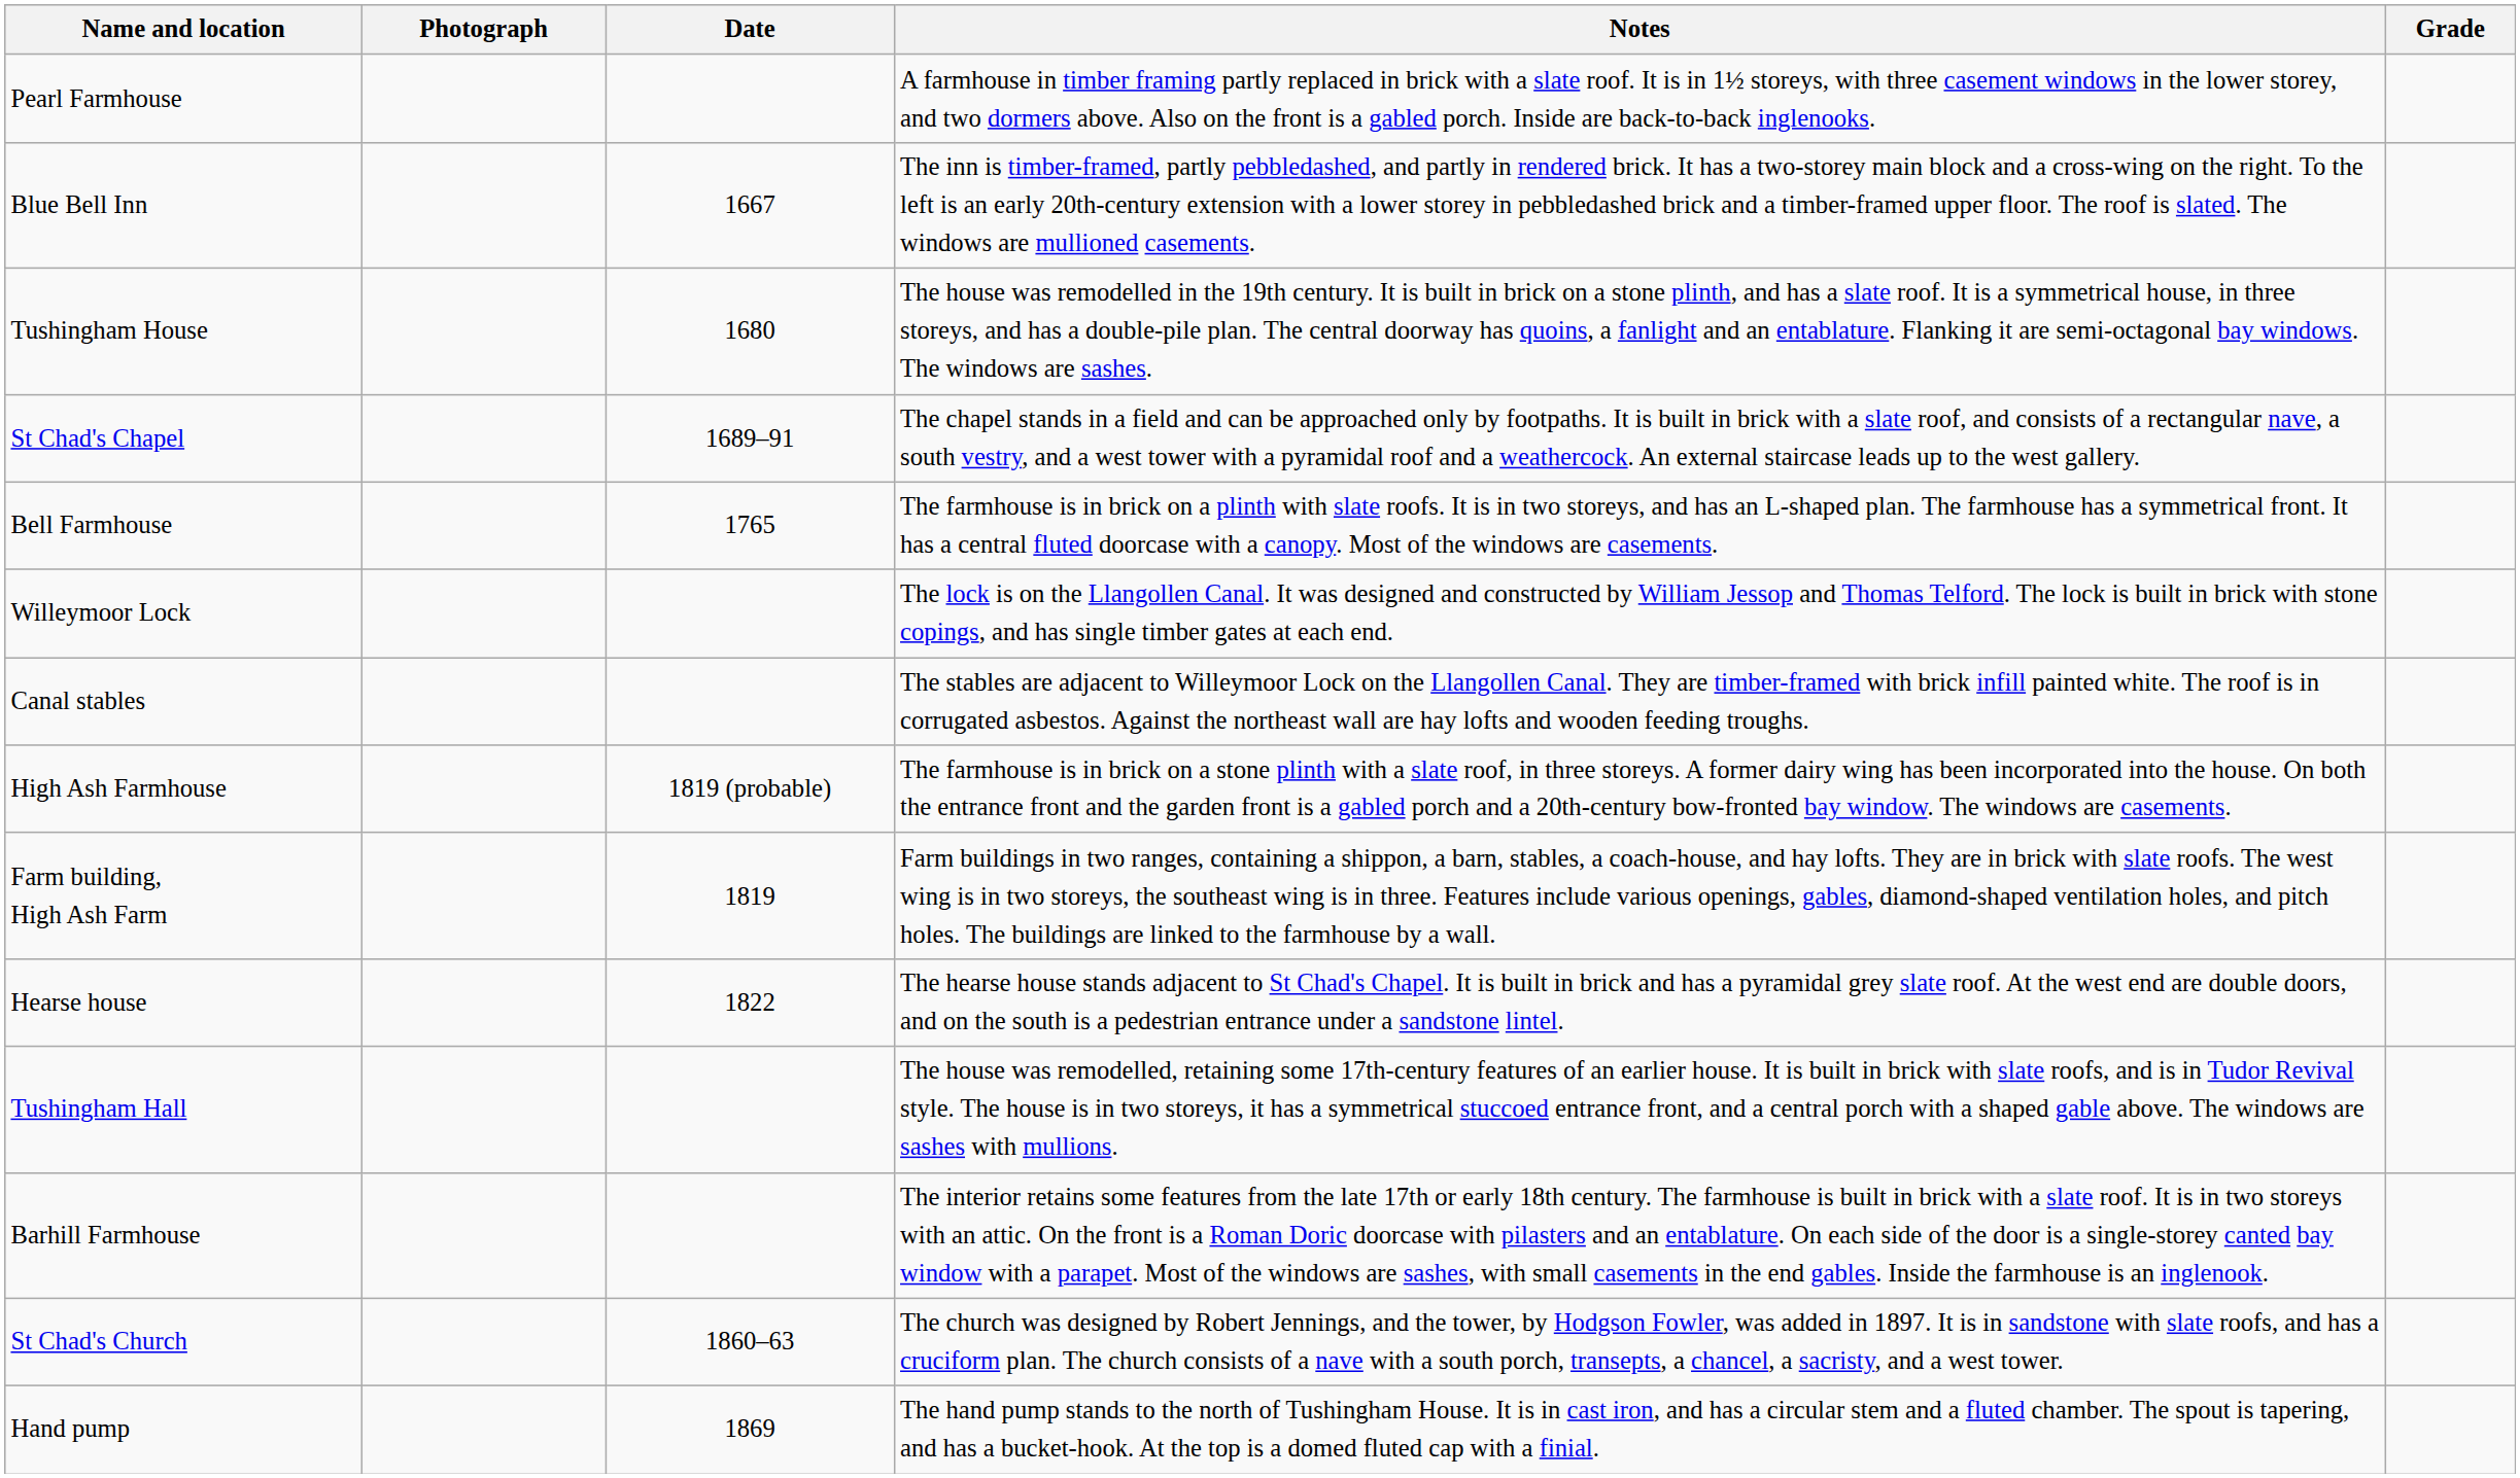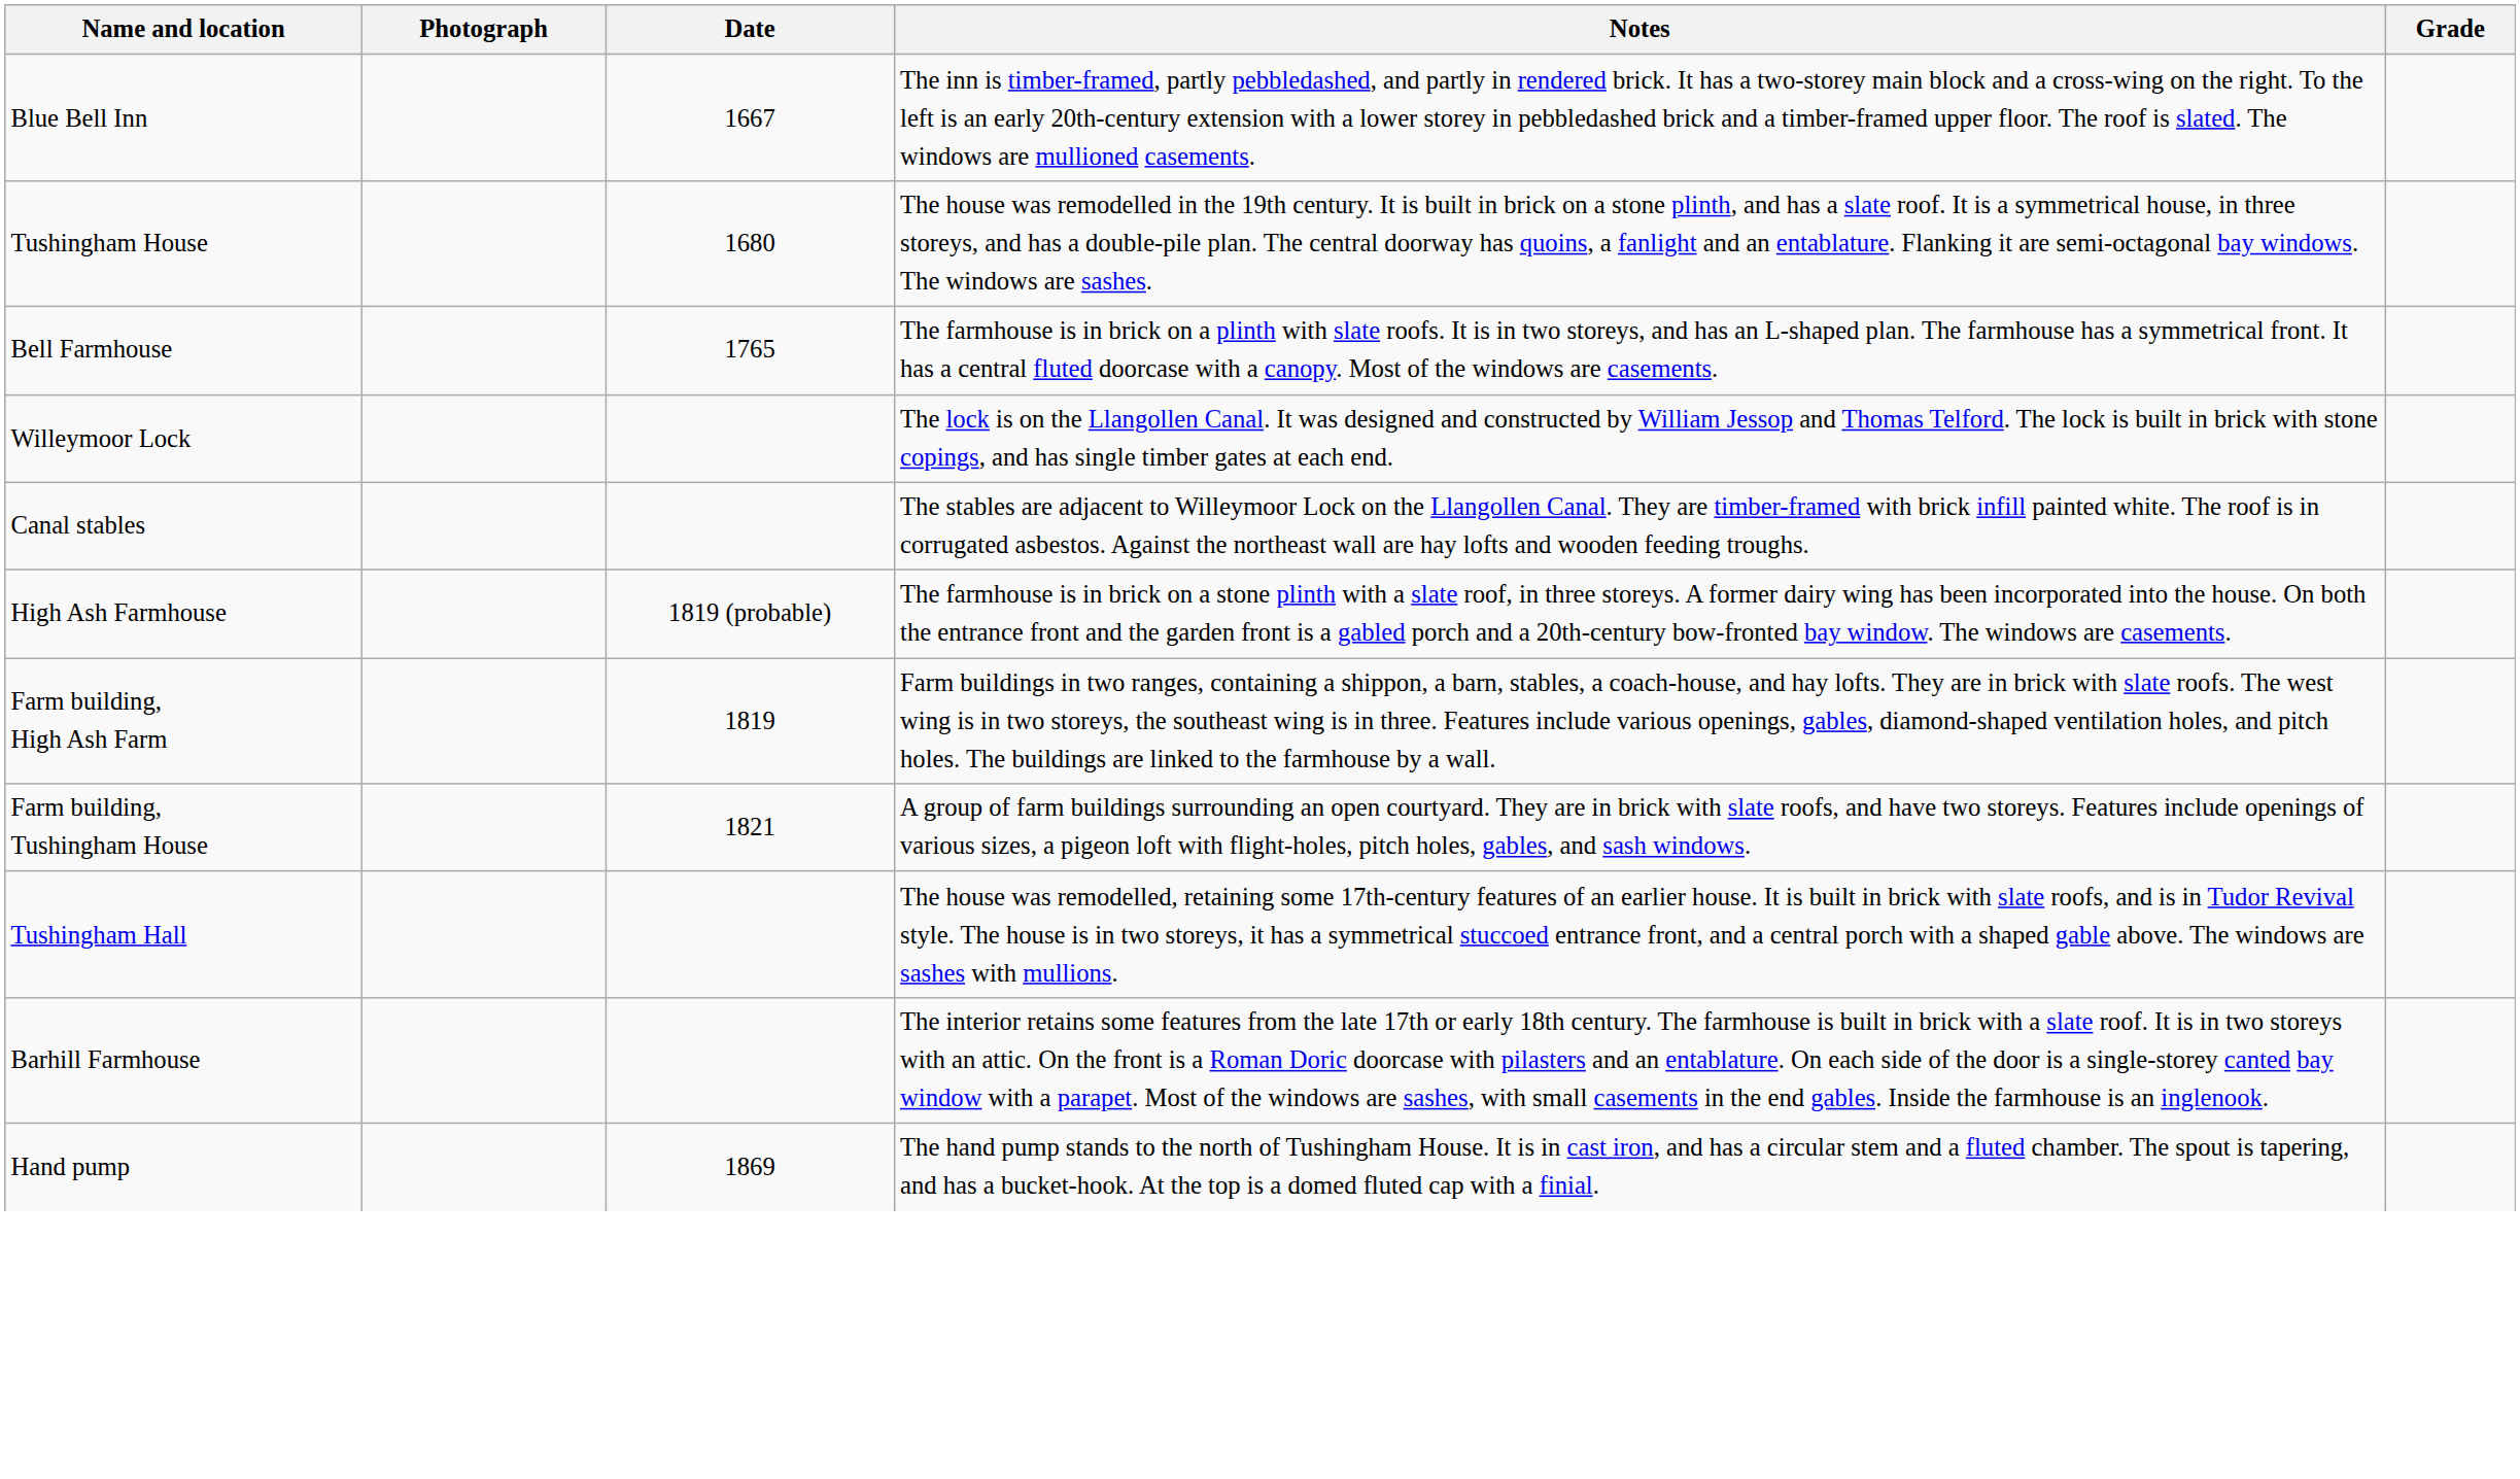- row: Pearl Farmhouse | A farmhouse in timber framing partly replaced in brick with a slate roof. It is in 1½ storeys, with three casement windows in the lower storey, and two dormers above. Also on the front is a gabled porch. Inside are back-to-back inglenooks.
- row: St Chad's Chapel | 1689–91 | The chapel stands in a field and can be approached only by footpaths. It is built in brick with a slate roof, and consists of a rectangular nave, a south vestry, and a west tower with a pyramidal roof and a weathercock. An external staircase leads up to the west gallery.
+ row: Farm building, Tushingham House | 1821 | A group of farm buildings surrounding an open courtyard. They are in brick with slate roofs, and have two storeys. Features include openings of various sizes, a pigeon loft with flight-holes, pitch holes, gables, and sash windows.
- row: Hearse house | 1822 | The hearse house stands adjacent to St Chad's Chapel. It is built in brick and has a pyramidal grey slate roof. At the west end are double doors, and on the south is a pedestrian entrance under a sandstone lintel.
- row: St Chad's Church | 1860–63 | The church was designed by Robert Jennings, and the tower, by Hodgson Fowler, was added in 1897. It is in sandstone with slate roofs, and has a cruciform plan. The church consists of a nave with a south porch, transepts, a chancel, a sacristy, and a west tower.
